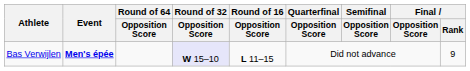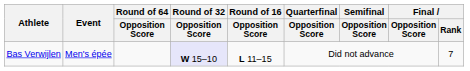Bas Verwijlen | Event: bold -> normal
Bas Verwijlen | Final / Rank: 9 -> 7
